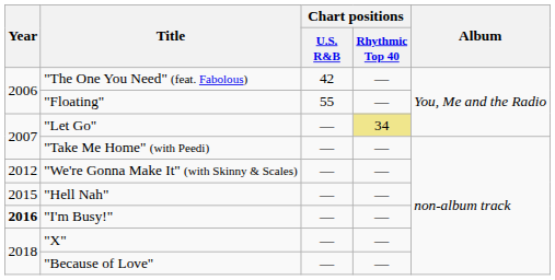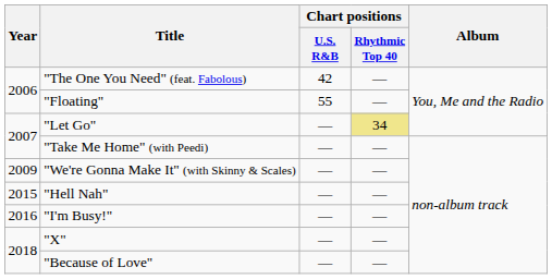"We're Gonna Make It" (with Skinny & Scales) | Year: 2012 -> 2009
"I'm Busy!" | Year: bold -> normal
